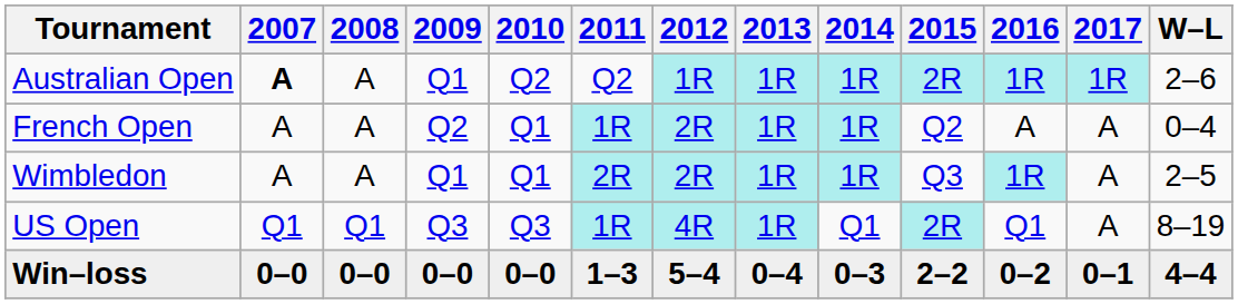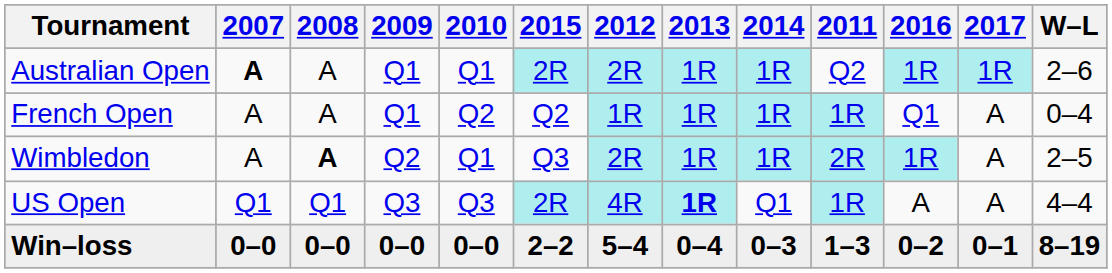columns swapped: 2011 <-> 2015
Australian Open | 2010: Q2 -> Q1
Australian Open | 2012: 1R -> 2R
French Open | 2009: Q2 -> Q1
French Open | 2010: Q1 -> Q2
French Open | 2012: 2R -> 1R
French Open | 2016: A -> Q1
Wimbledon | 2008: normal -> bold
Wimbledon | 2009: Q1 -> Q2
US Open | 2013: normal -> bold
US Open | 2016: Q1 -> A
US Open | W–L: 8–19 -> 4–4
Win–loss | W–L: 4–4 -> 8–19
